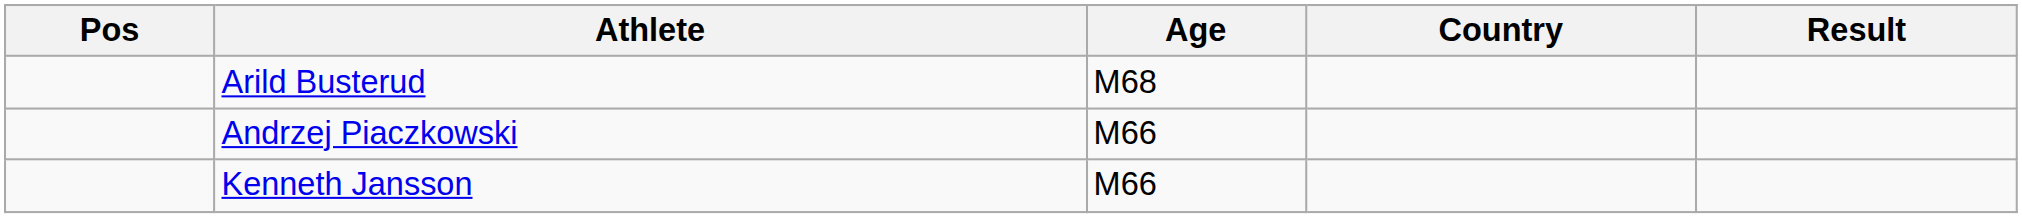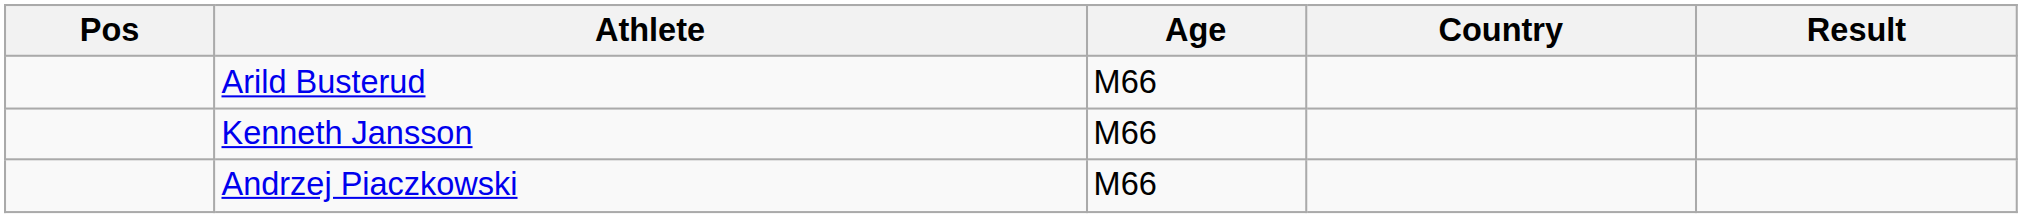Arild Busterud | Age: M68 -> M66
rows swapped: Kenneth Jansson <-> Andrzej Piaczkowski
